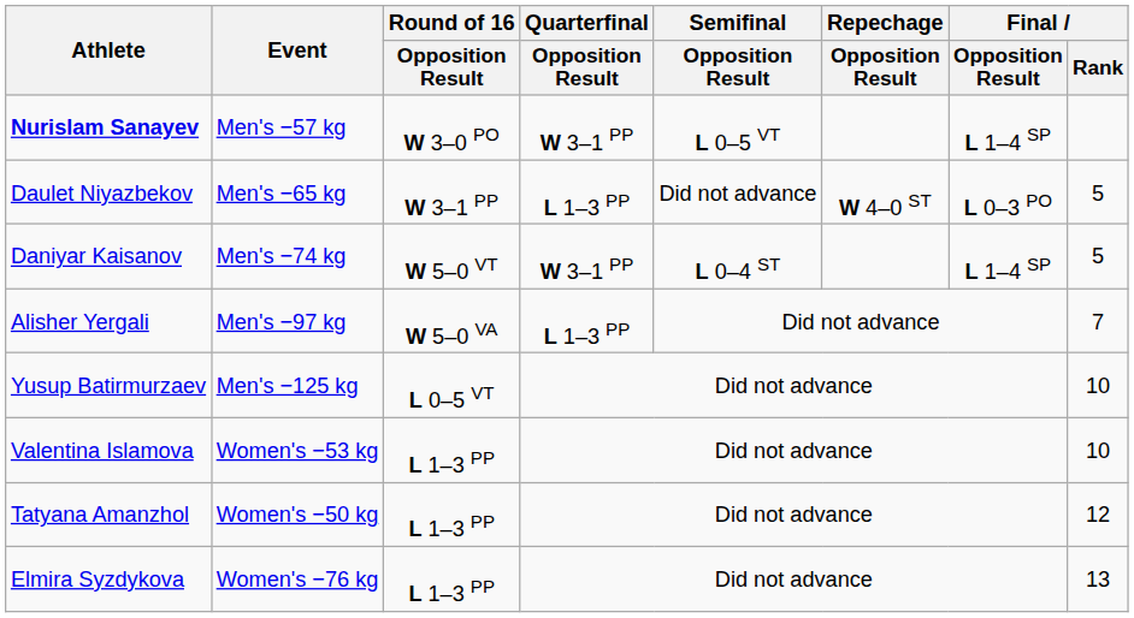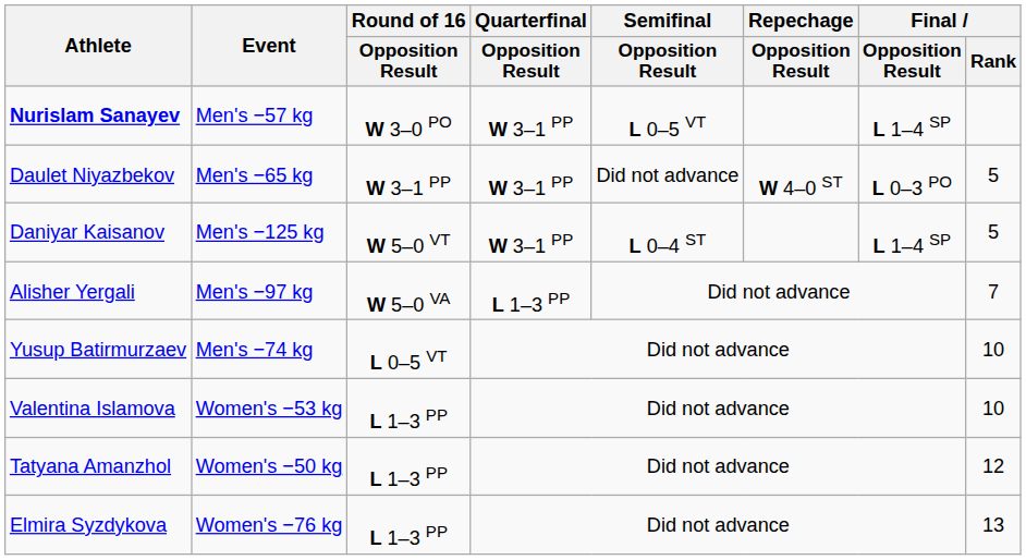Daulet Niyazbekov | Quarterfinal / Opposition Result: L 1–3 PP -> W 3–1 PP
Daniyar Kaisanov | Event: Men's −74 kg -> Men's −125 kg
Yusup Batirmurzaev | Event: Men's −125 kg -> Men's −74 kg
